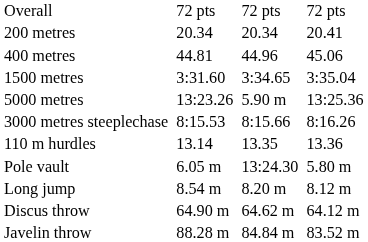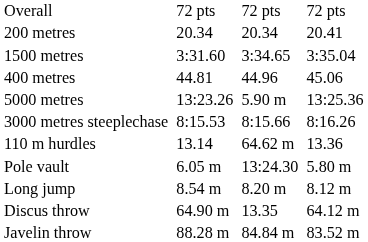rows swapped: 400 metres <-> 1500 metres
110 m hurdles | column 5: 13.35 -> 64.62 m
Discus throw | column 5: 64.62 m -> 13.35
